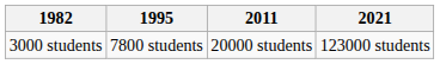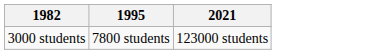- column: 2011 | 20000 students
